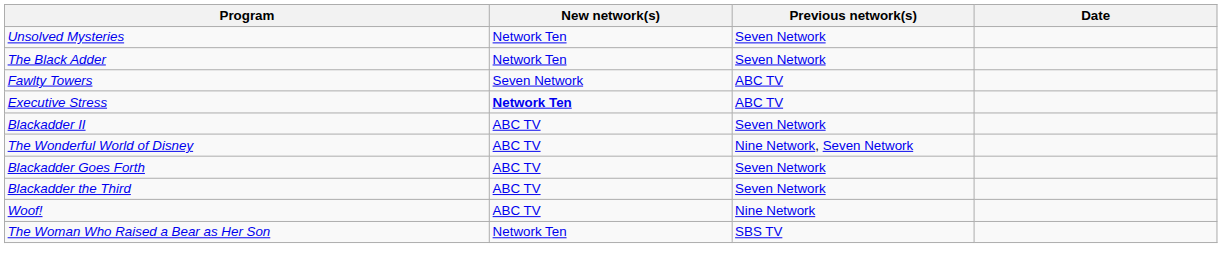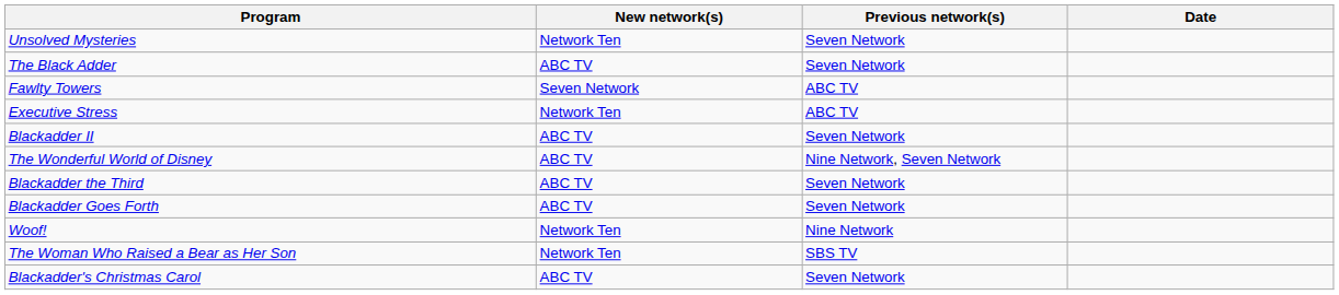The Black Adder | New network(s): Network Ten -> ABC TV
Executive Stress | New network(s): bold -> normal
rows swapped: Blackadder the Third <-> Blackadder Goes Forth
Woof! | New network(s): ABC TV -> Network Ten
+ row: Blackadder's Christmas Carol | ABC TV | Seven Network
